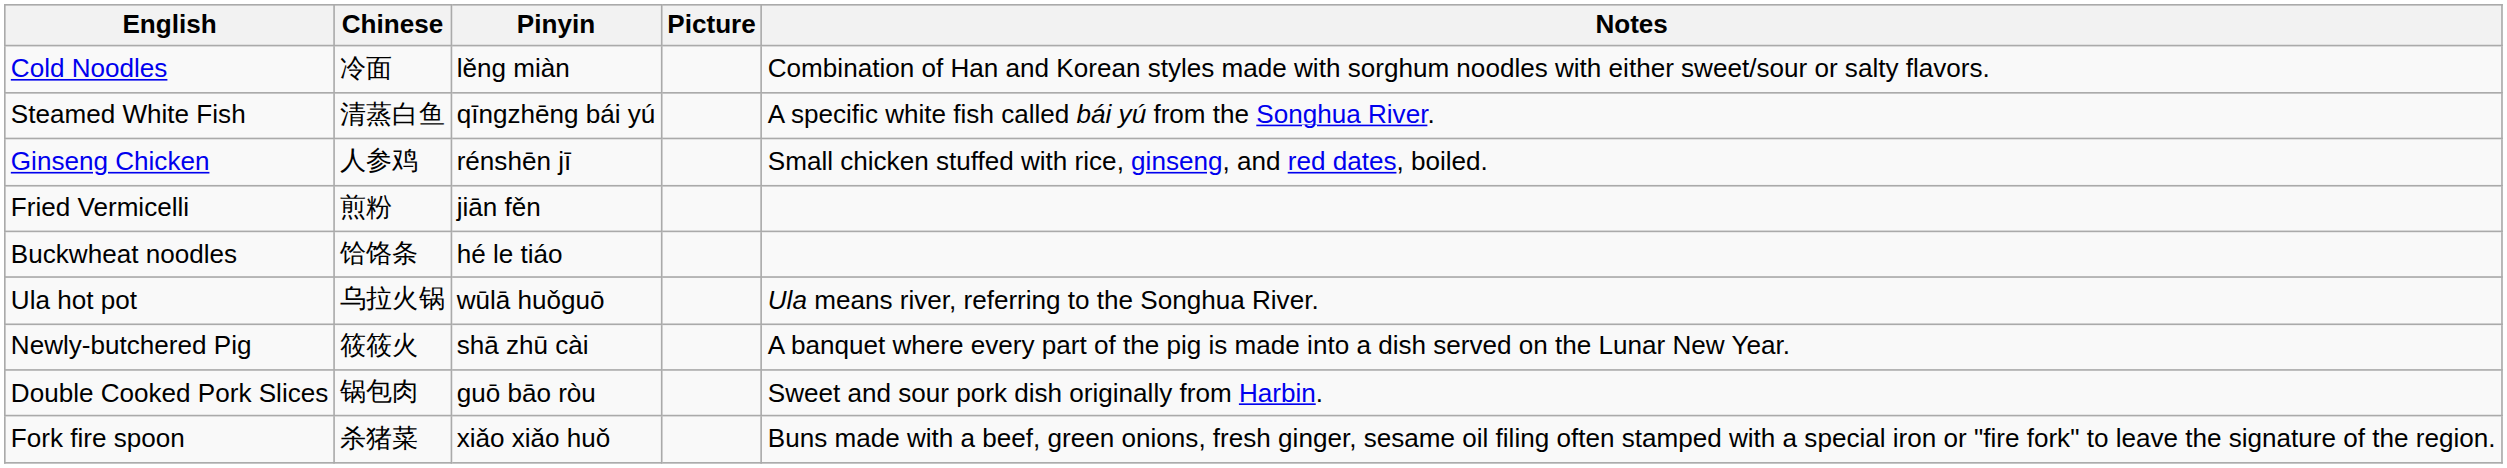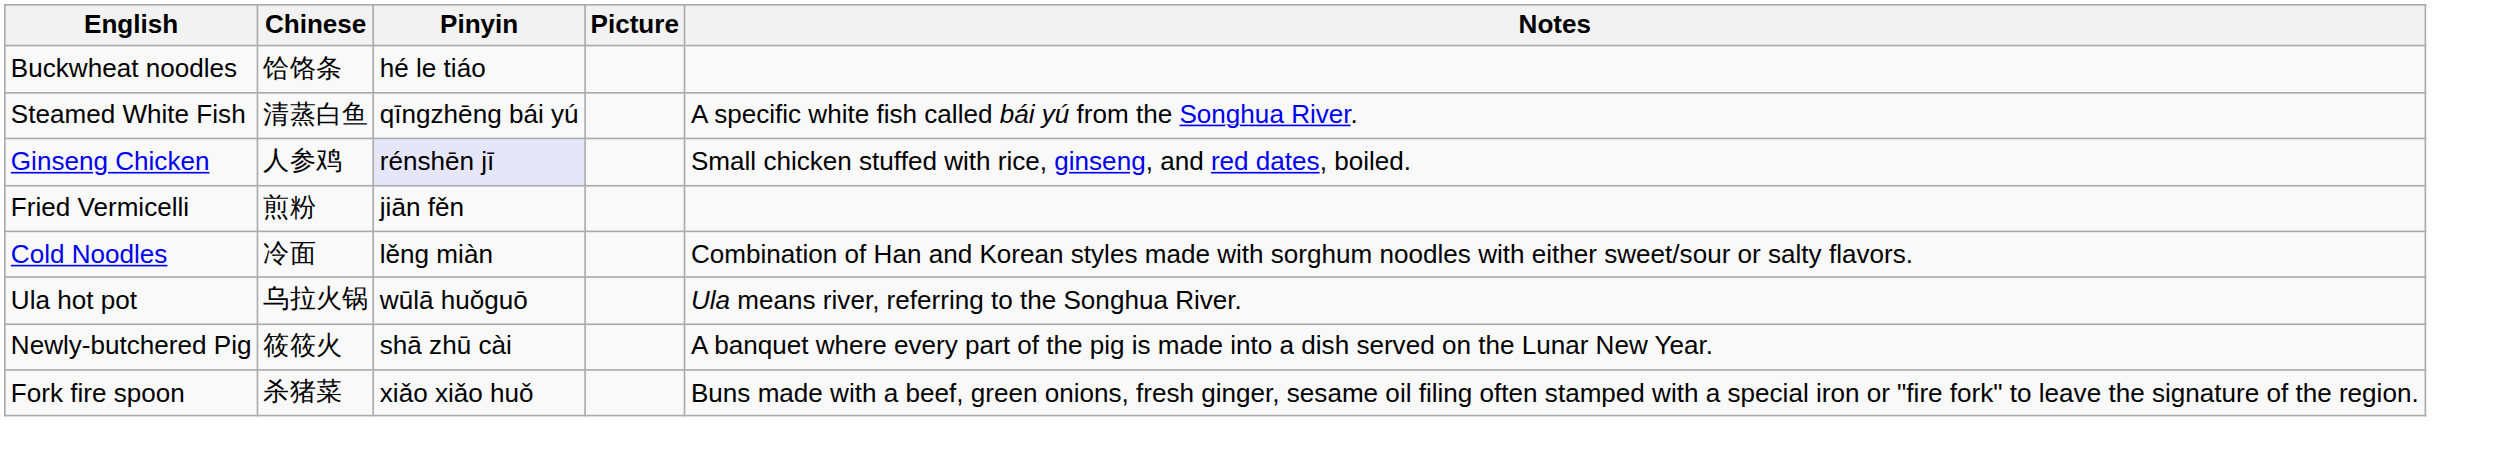rows swapped: Cold Noodles <-> Buckwheat noodles
Ginseng Chicken | Pinyin: no background -> lavender background
- row: Double Cooked Pork Slices | 锅包肉 | guō bāo ròu | Sweet and sour pork dish originally from Harbin.
